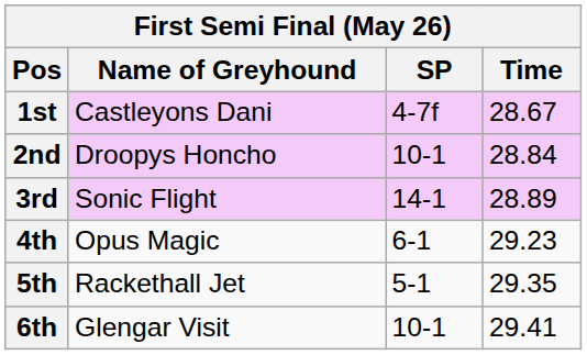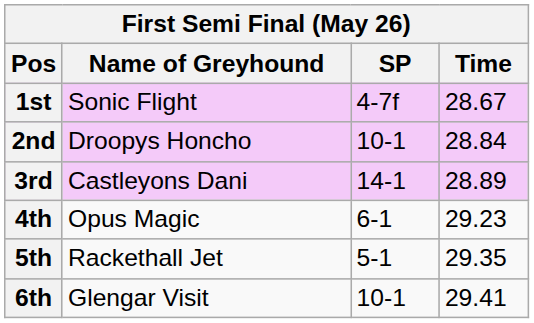1st | Name of Greyhound: Castleyons Dani -> Sonic Flight
3rd | Name of Greyhound: Sonic Flight -> Castleyons Dani
